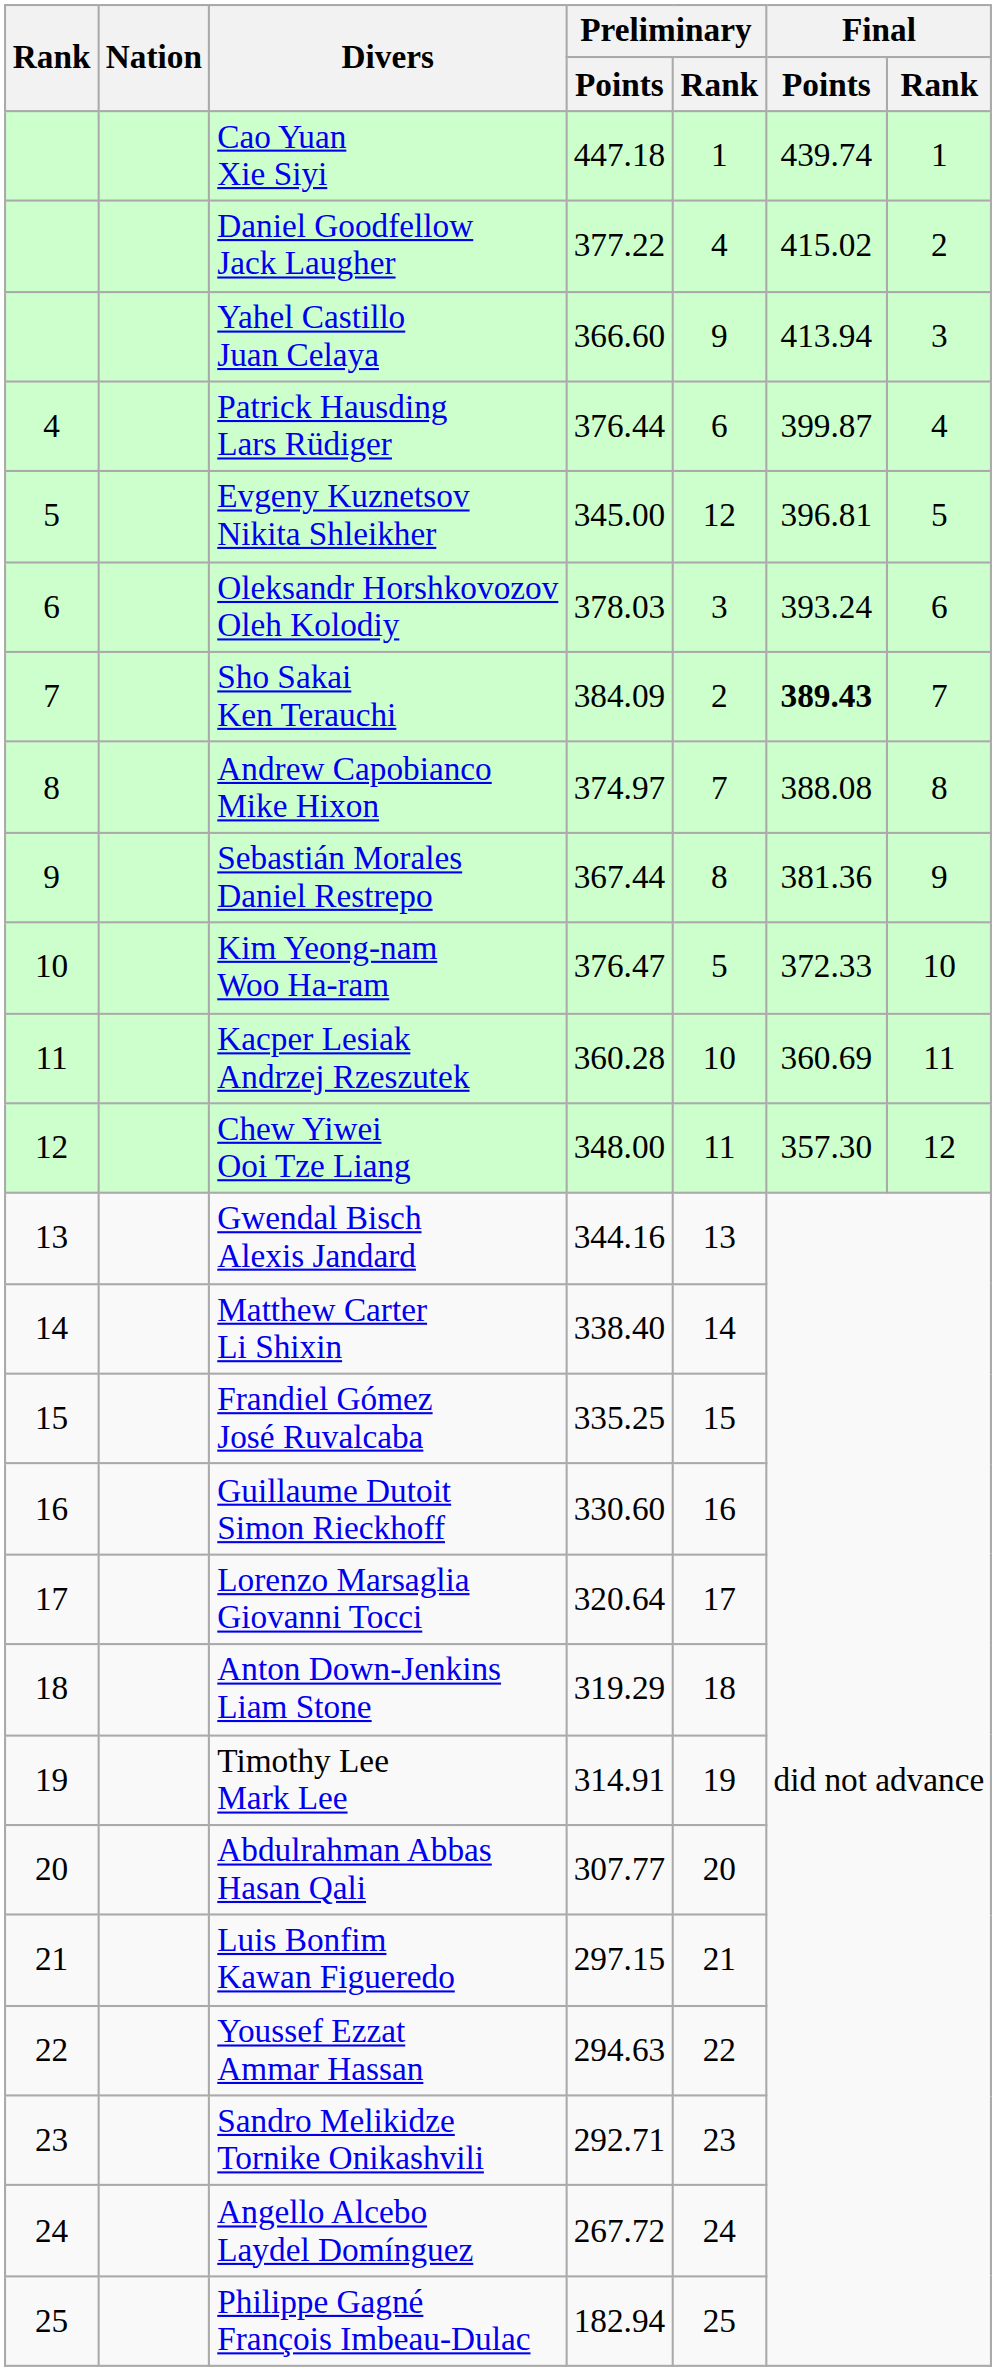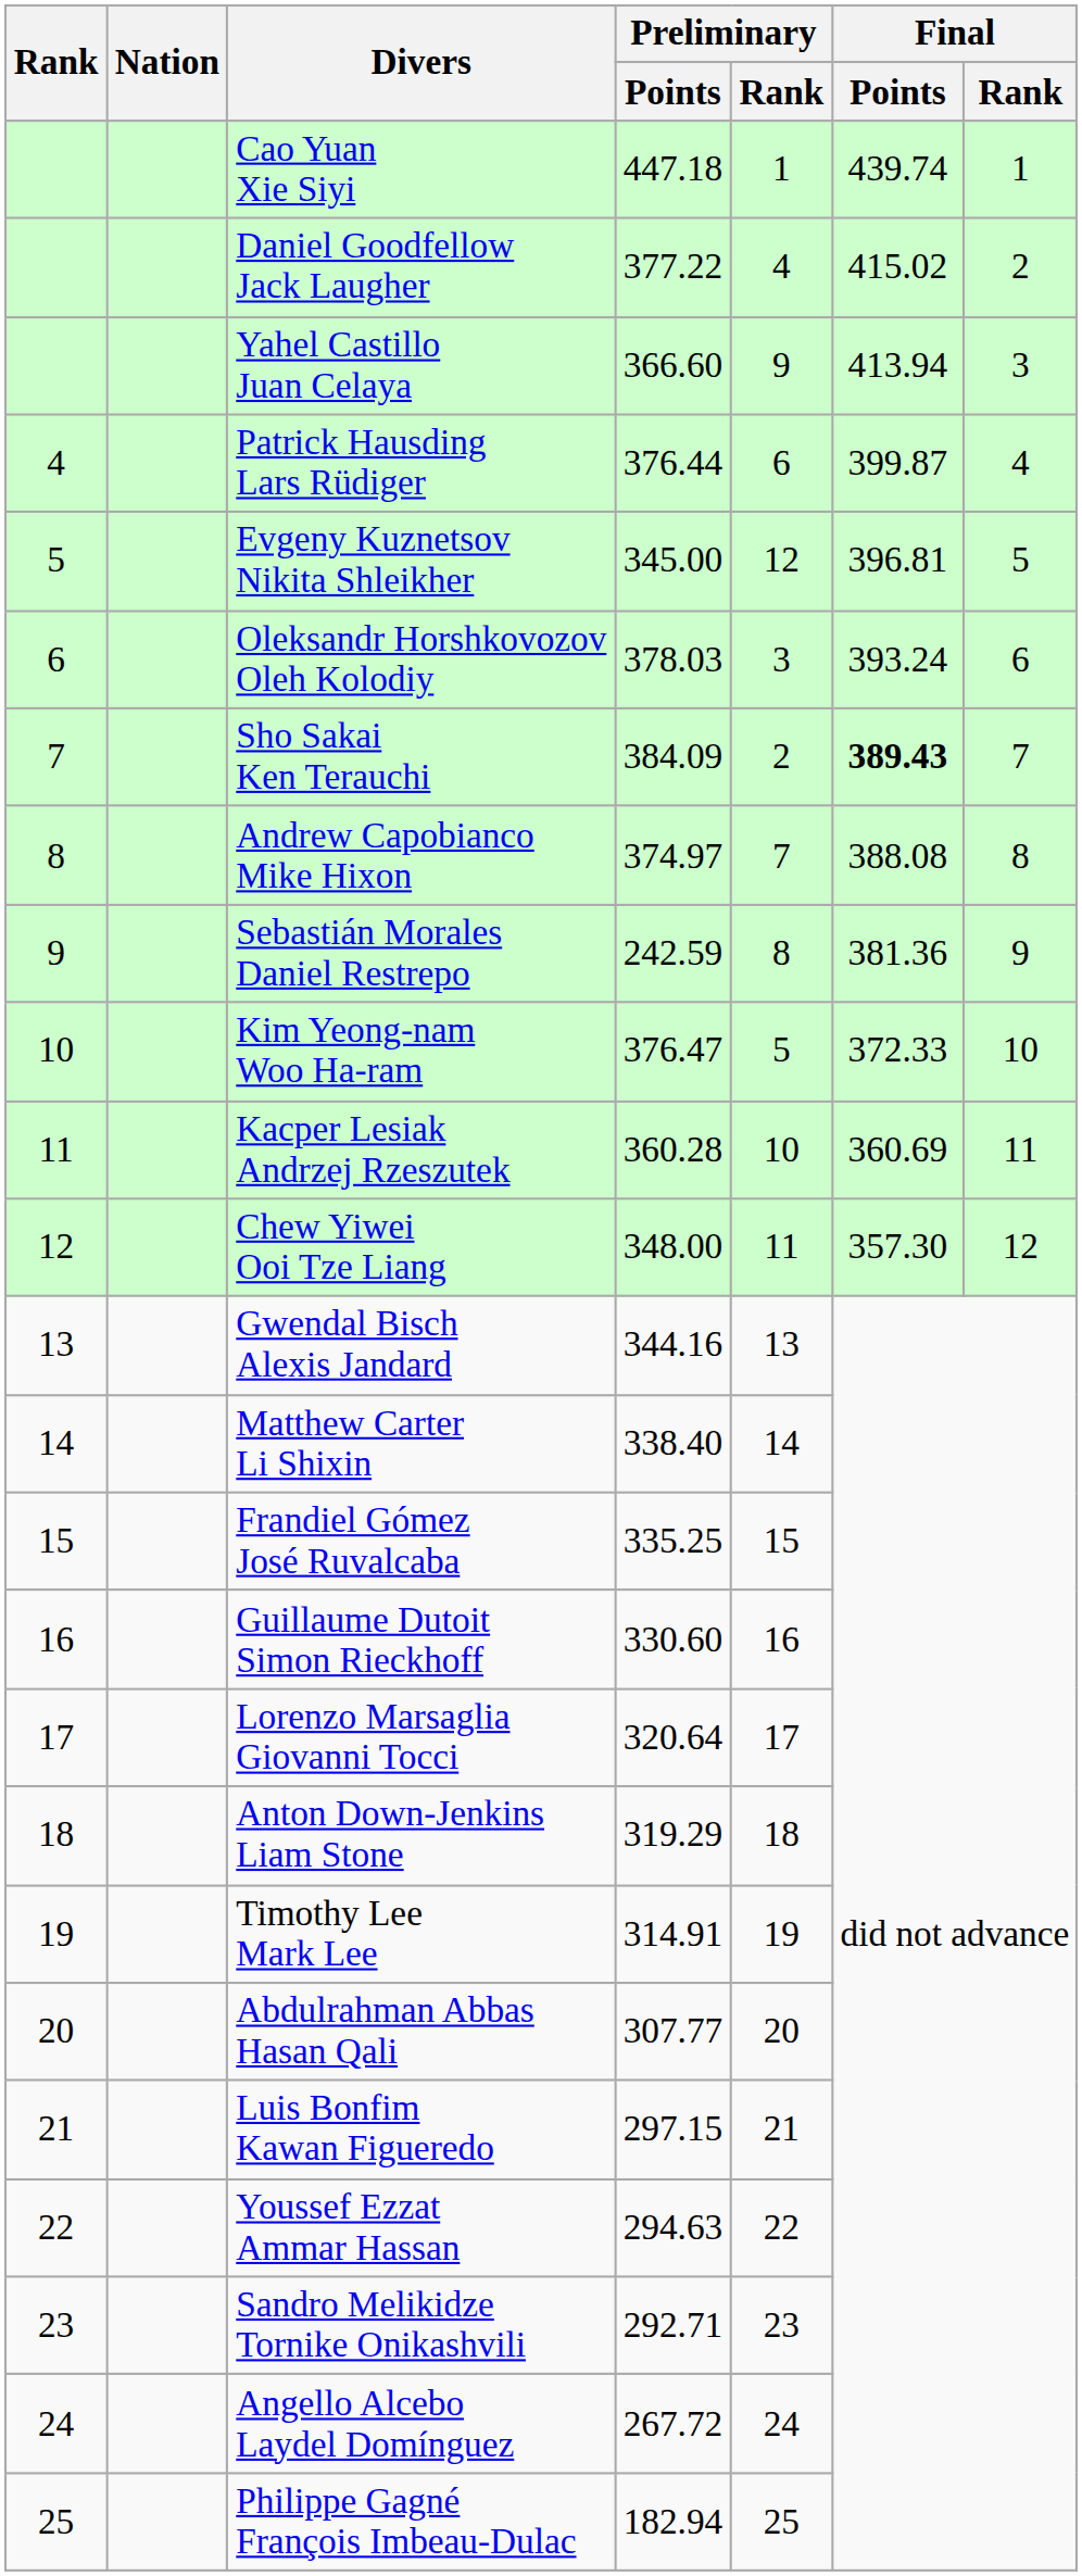Sebastián Morales Daniel Restrepo | Preliminary / Points: 367.44 -> 242.59
